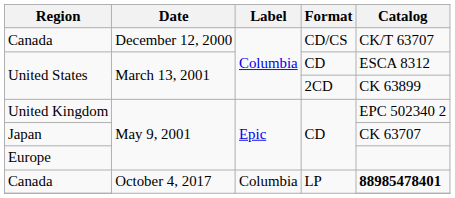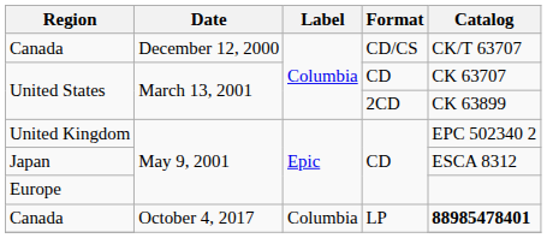United States / CD | Catalog: ESCA 8312 -> CK 63707
Japan | Catalog: CK 63707 -> ESCA 8312
